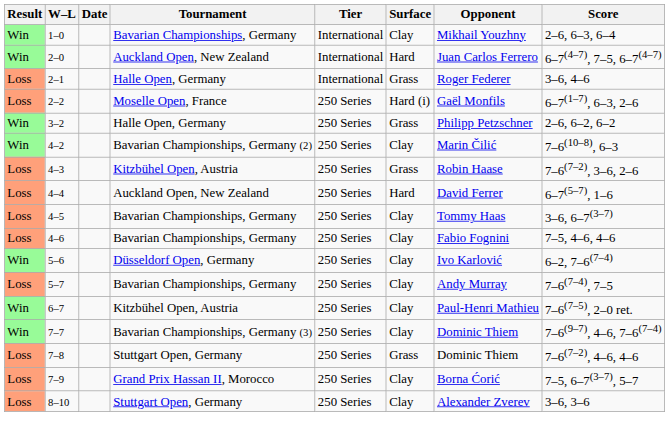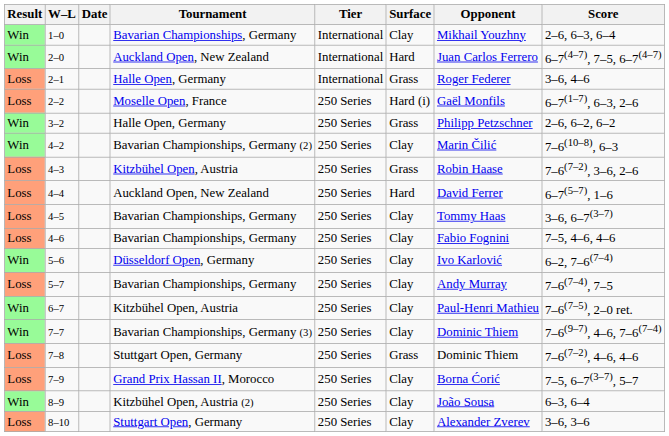+ row: Win | 8–9 | Kitzbühel Open, Austria (2) | 250 Series | Clay | João Sousa | 6–3, 6–4
